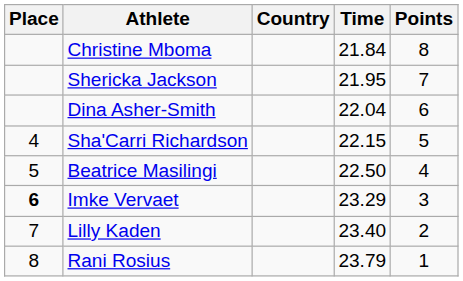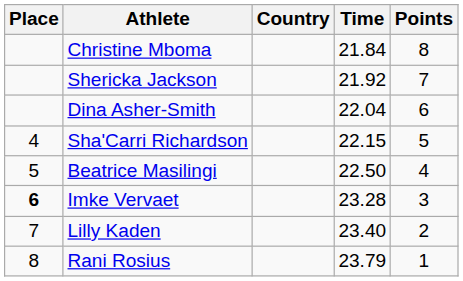Shericka Jackson | Time: 21.95 -> 21.92
Imke Vervaet | Time: 23.29 -> 23.28
